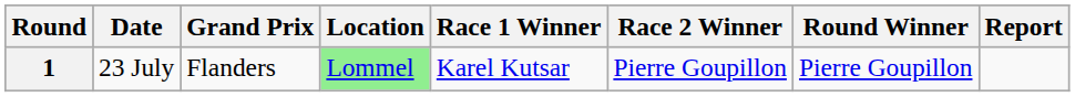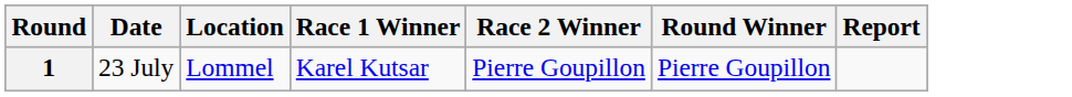- column: Grand Prix | Flanders
1 | Location: lightgreen background -> no background
